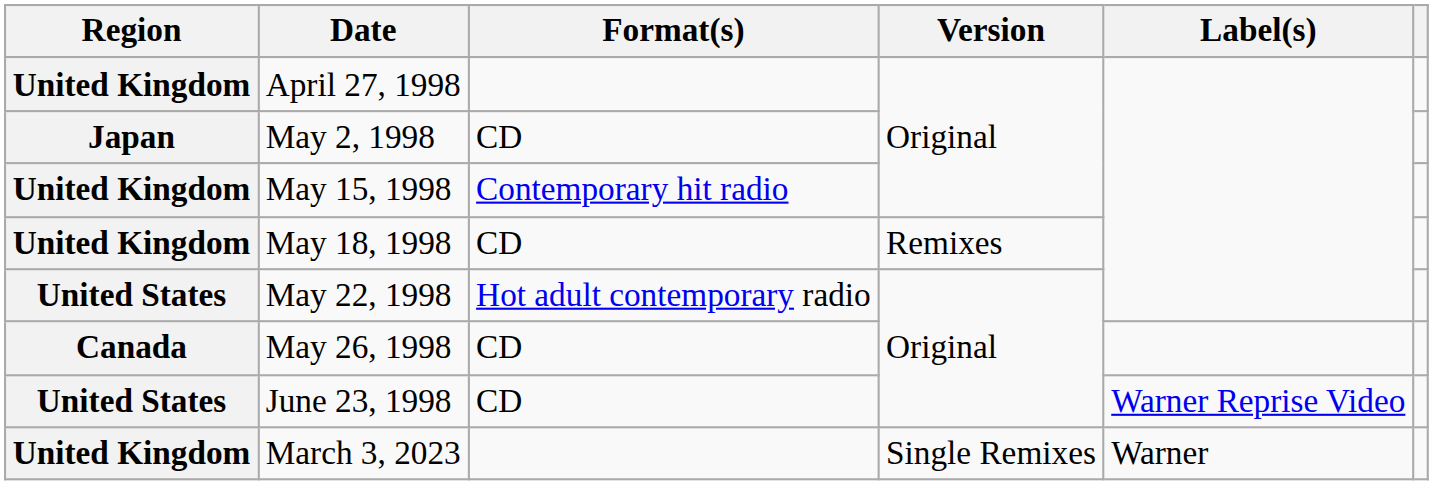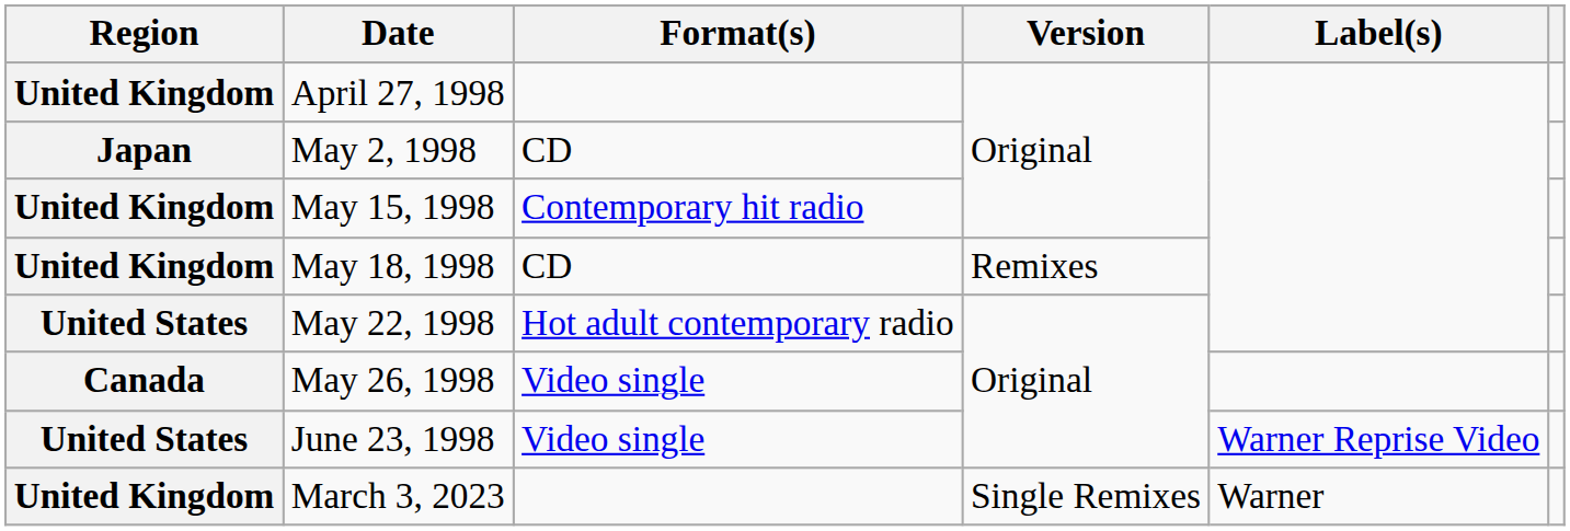May 26, 1998 | Format(s): CD -> Video single
June 23, 1998 | Format(s): CD -> Video single
